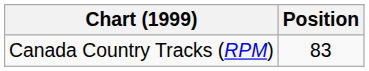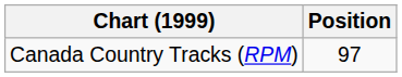Canada Country Tracks (RPM) | Position: 83 -> 97
